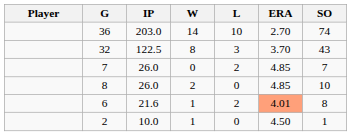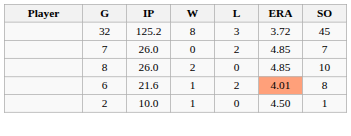- row: 36 | 203.0 | 14 | 10 | 2.70 | 74
32 | IP: 122.5 -> 125.2
32 | ERA: 3.70 -> 3.72
32 | SO: 43 -> 45
